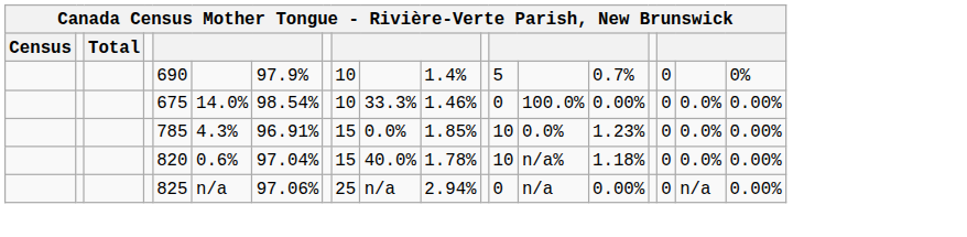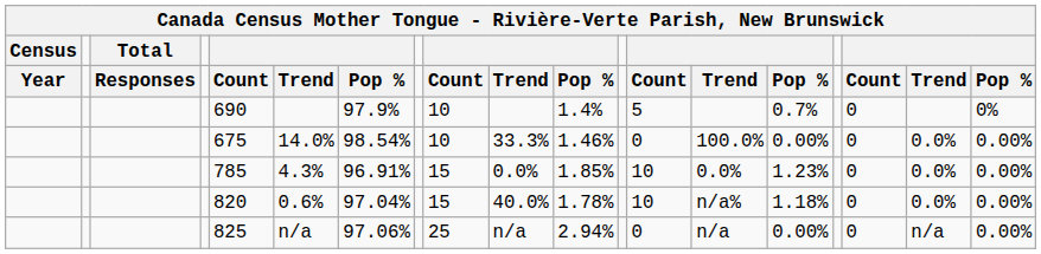+ row: Year | Responses | Count | Trend | Pop % | Count | Trend | Pop % | Count | Trend | Pop % | Count | Trend | Pop %
